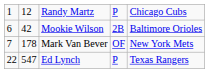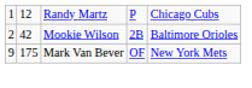Mookie Wilson | column 1: 6 -> 2
Mark Van Bever | column 1: 7 -> 9
Mark Van Bever | column 2: 178 -> 175
- row: 22 | 547 | Ed Lynch | P | Texas Rangers
